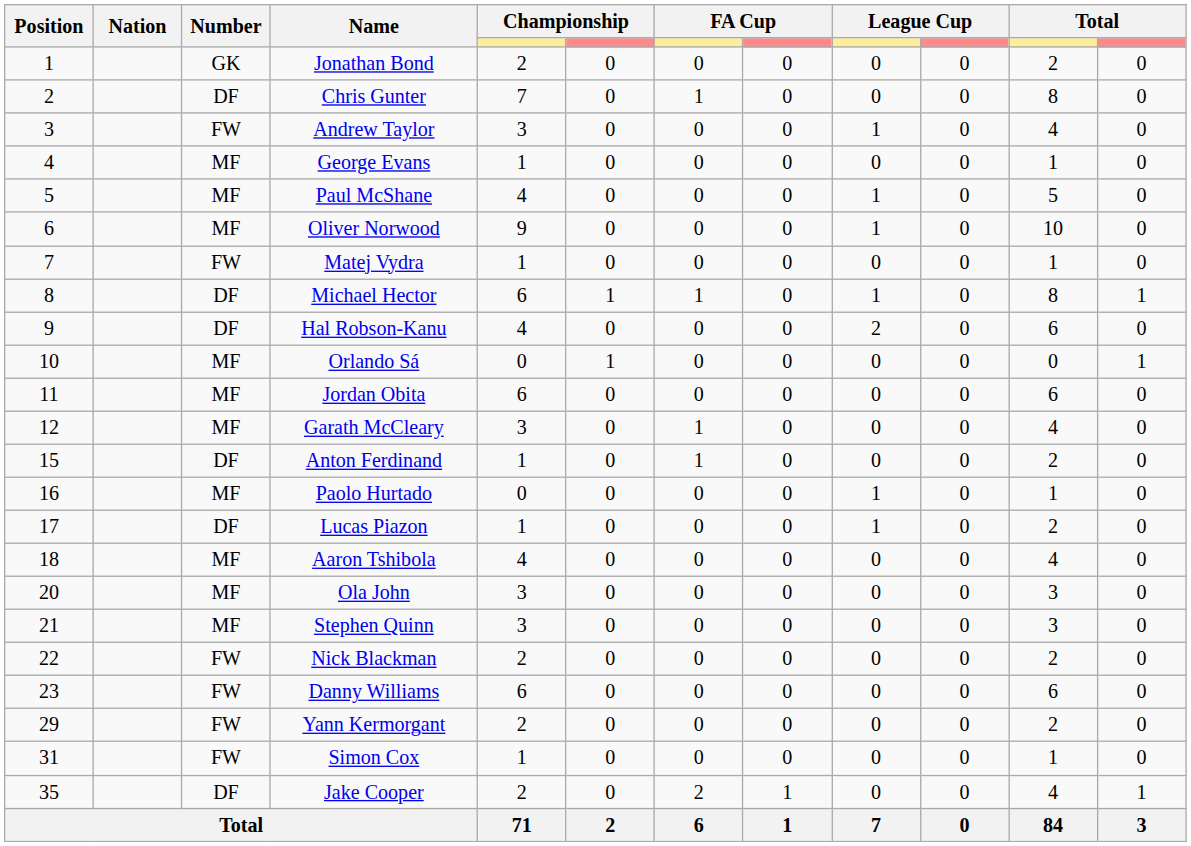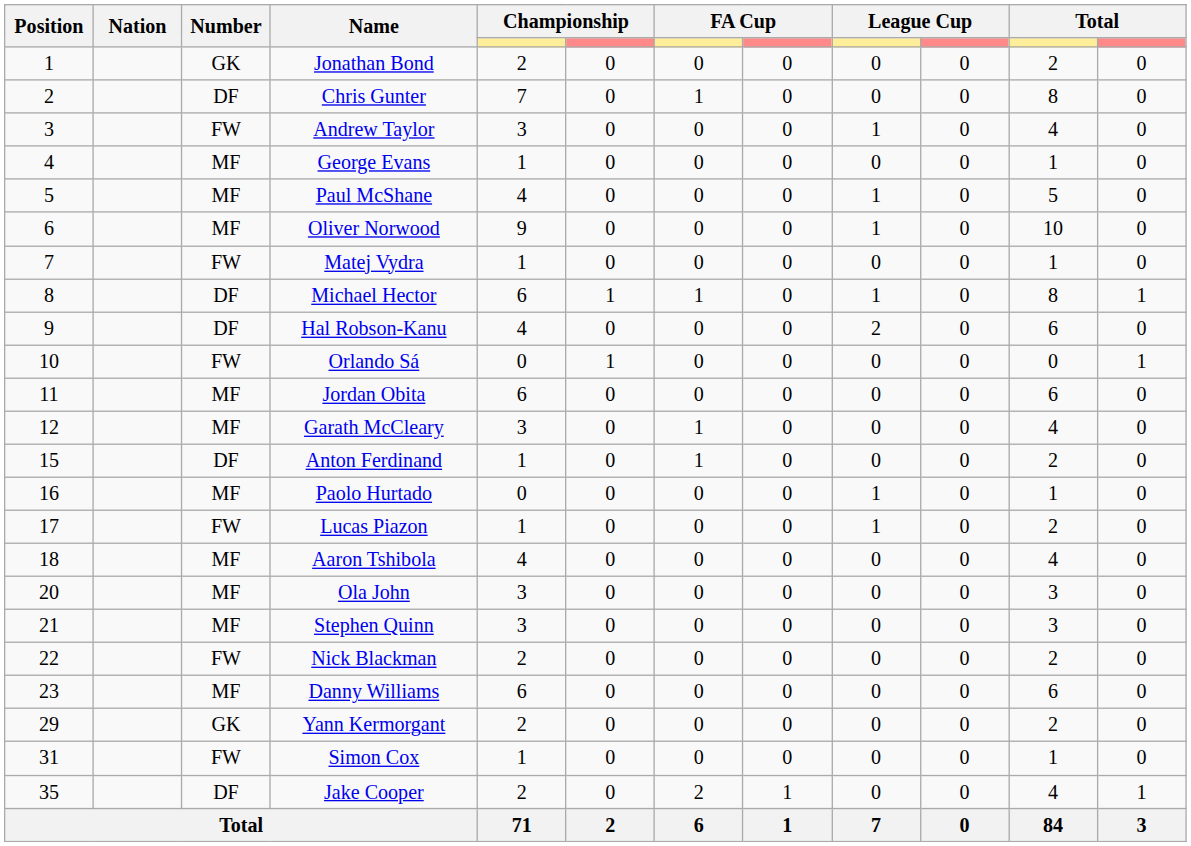Orlando Sá | Number: MF -> FW
Lucas Piazon | Number: DF -> FW
Danny Williams | Number: FW -> MF
Yann Kermorgant | Number: FW -> GK
